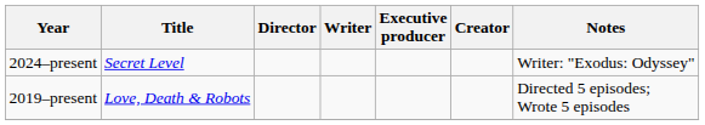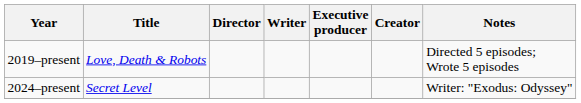rows swapped: 2019–present <-> 2024–present
